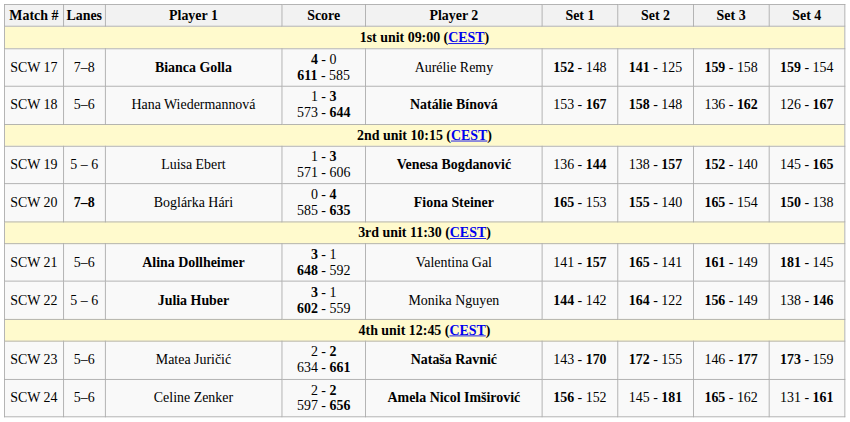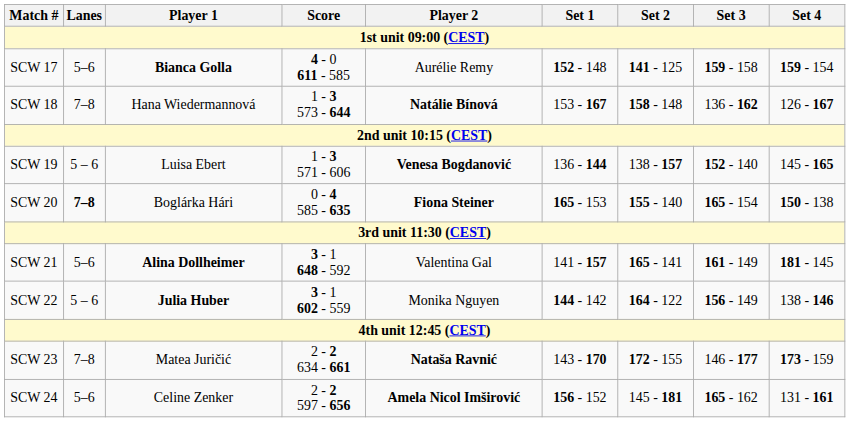SCW 17 | Lanes: 7–8 -> 5–6
SCW 18 | Lanes: 5–6 -> 7–8
SCW 23 | Lanes: 5–6 -> 7–8
